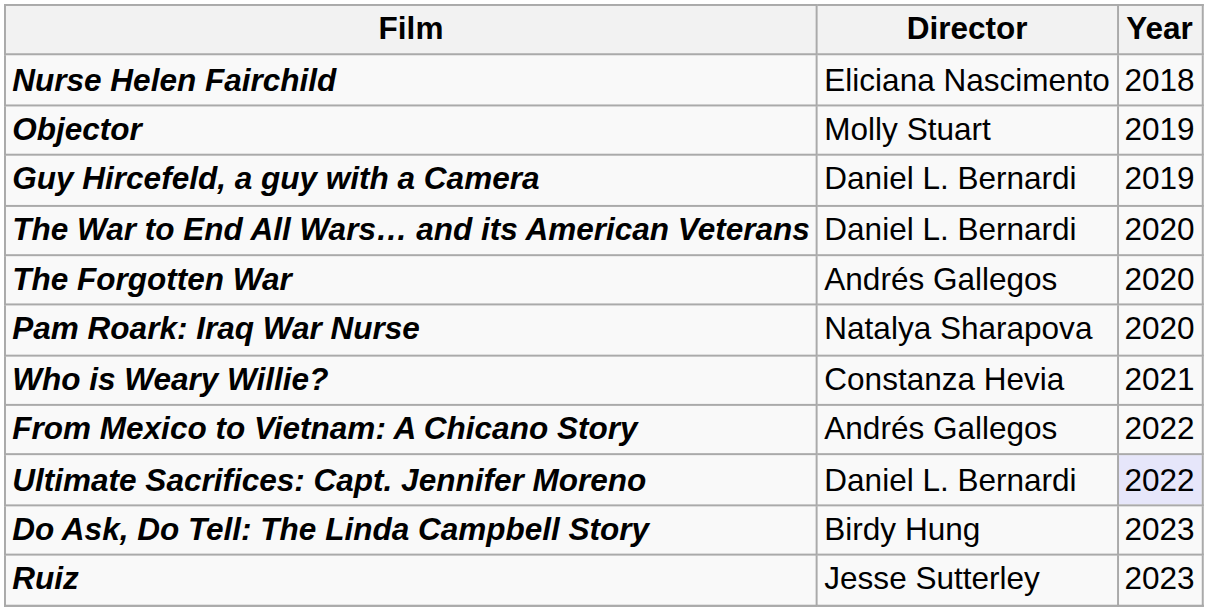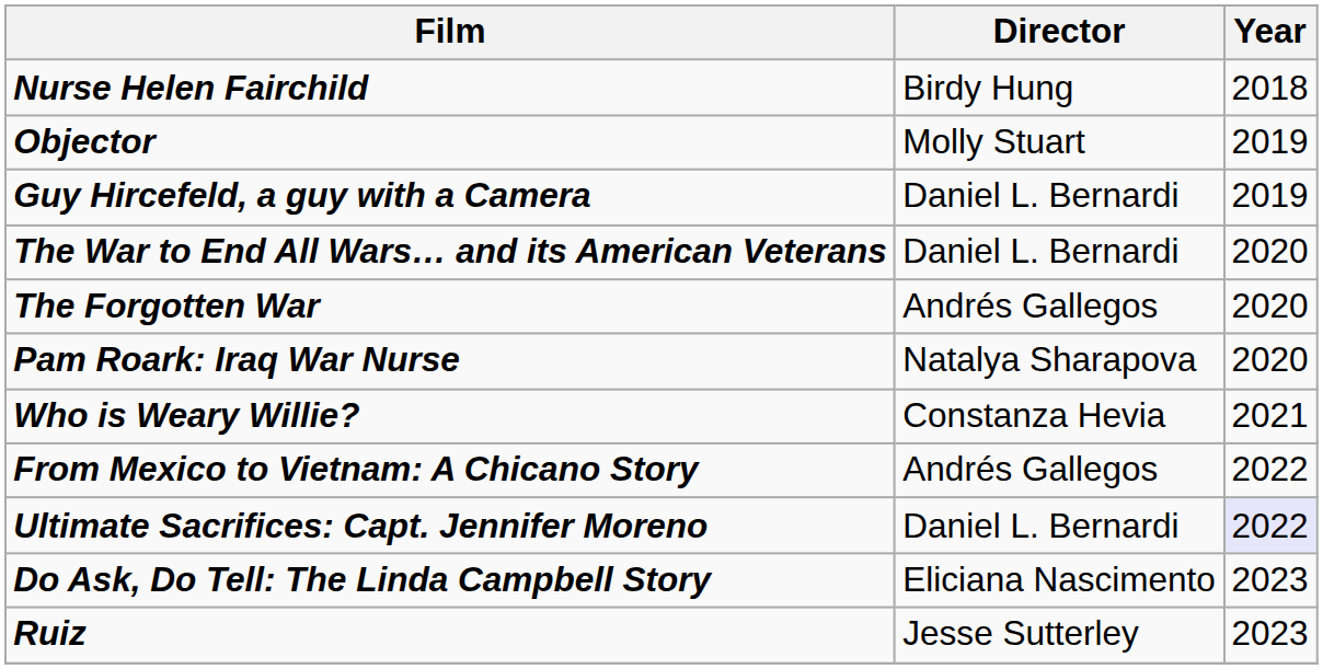Nurse Helen Fairchild | Director: Eliciana Nascimento -> Birdy Hung
Do Ask, Do Tell: The Linda Campbell Story | Director: Birdy Hung -> Eliciana Nascimento
